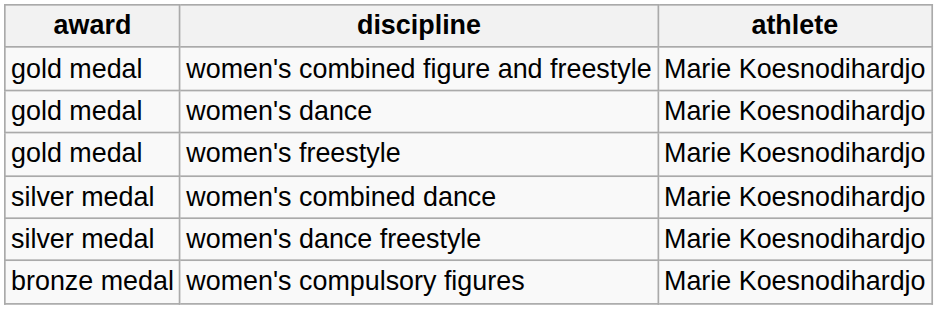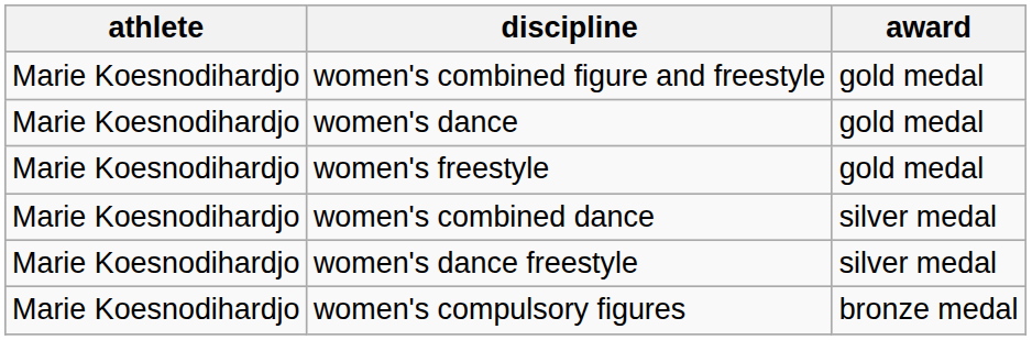columns swapped: athlete <-> award
